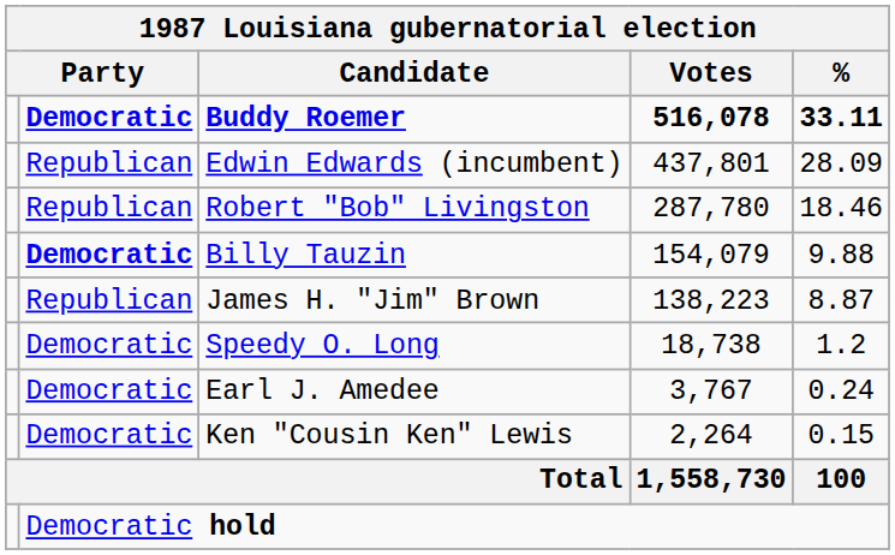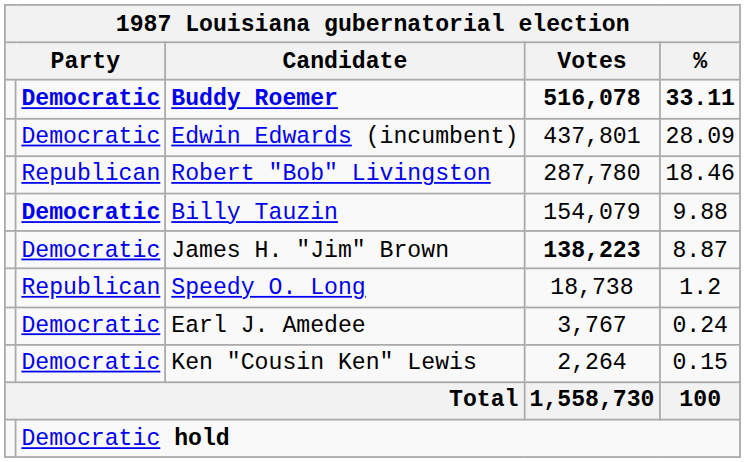Edwin Edwards (incumbent) | column 2: Republican -> Democratic
James H. "Jim" Brown | column 2: Republican -> Democratic
James H. "Jim" Brown | 1987 Louisiana gubernatorial election / Votes: normal -> bold
Speedy O. Long | column 2: Democratic -> Republican
